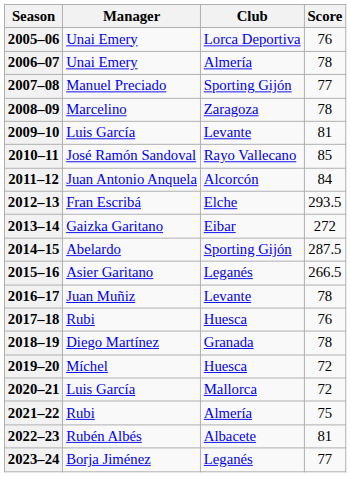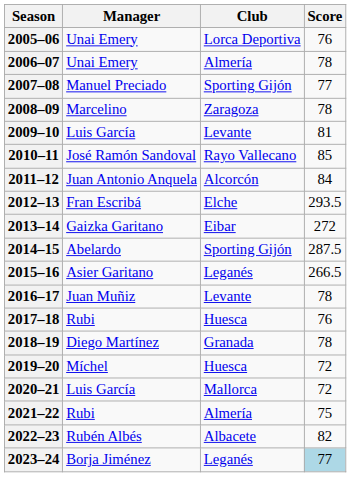2022–23 | Score: 81 -> 82
2023–24 | Score: no background -> lightblue background
